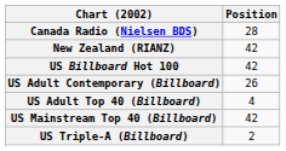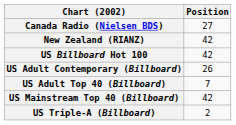Canada Radio (Nielsen BDS) | Position: 28 -> 27
US Adult Top 40 (Billboard) | Position: 4 -> 7
